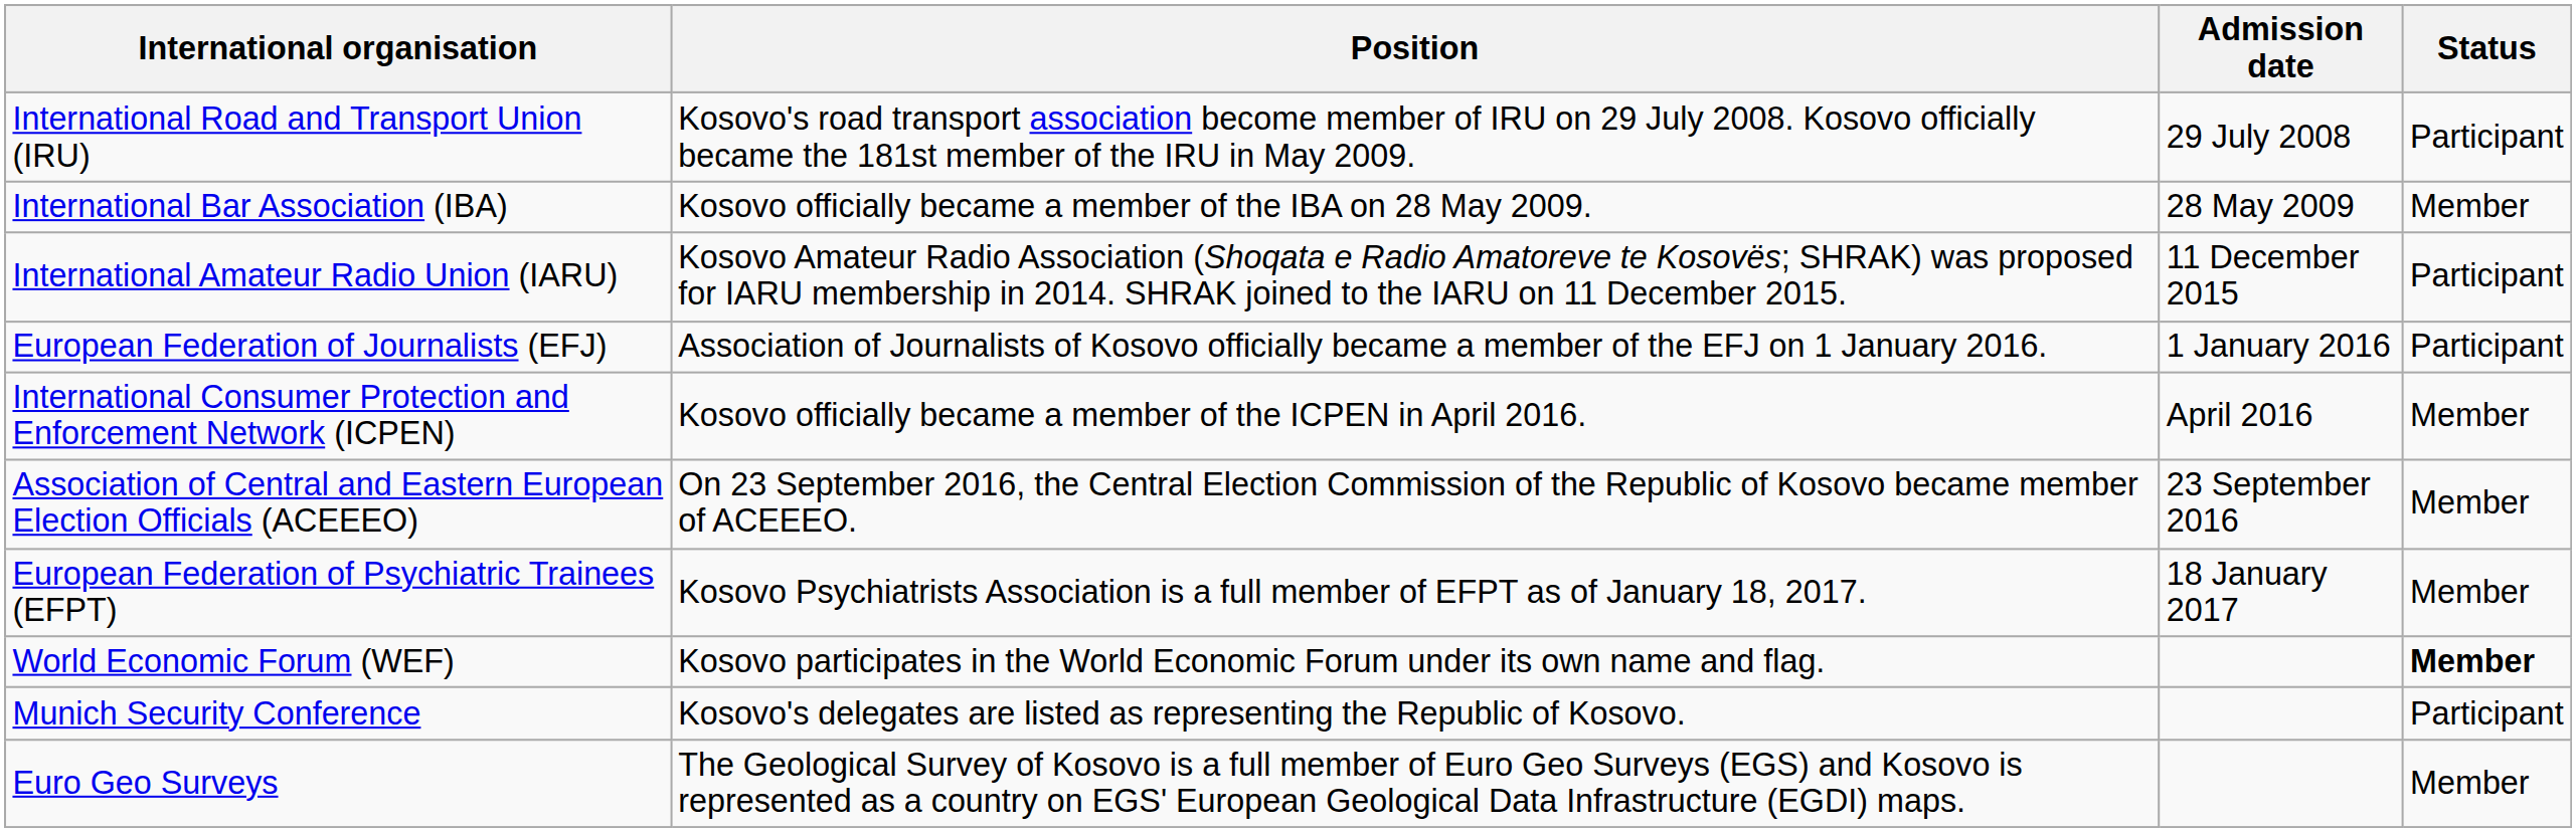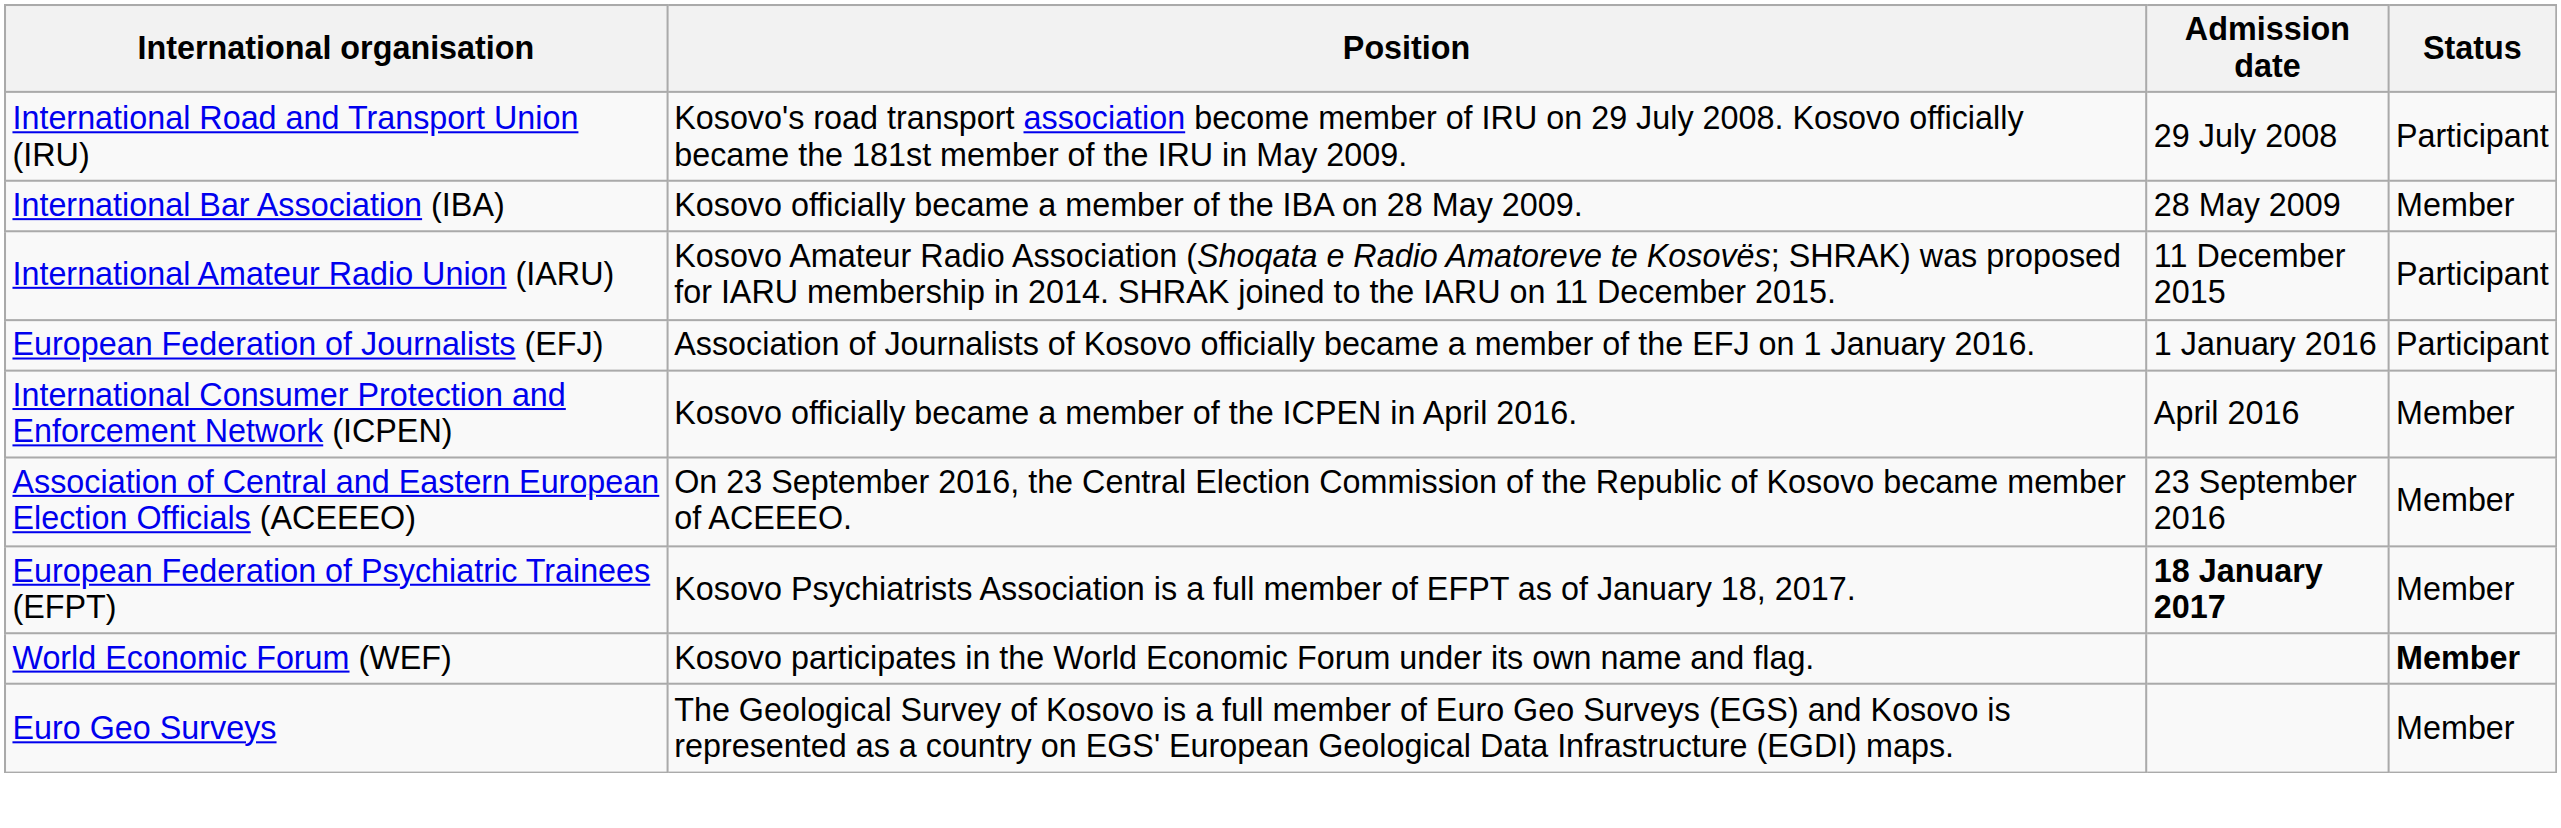European Federation of Psychiatric Trainees (EFPT) | Admission date: normal -> bold
- row: Munich Security Conference | Kosovo's delegates are listed as representing the Republic of Kosovo. | Participant
